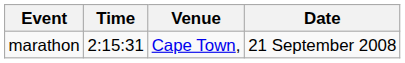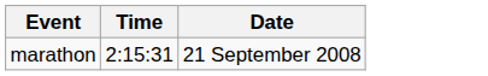- column: Venue | Cape Town,
